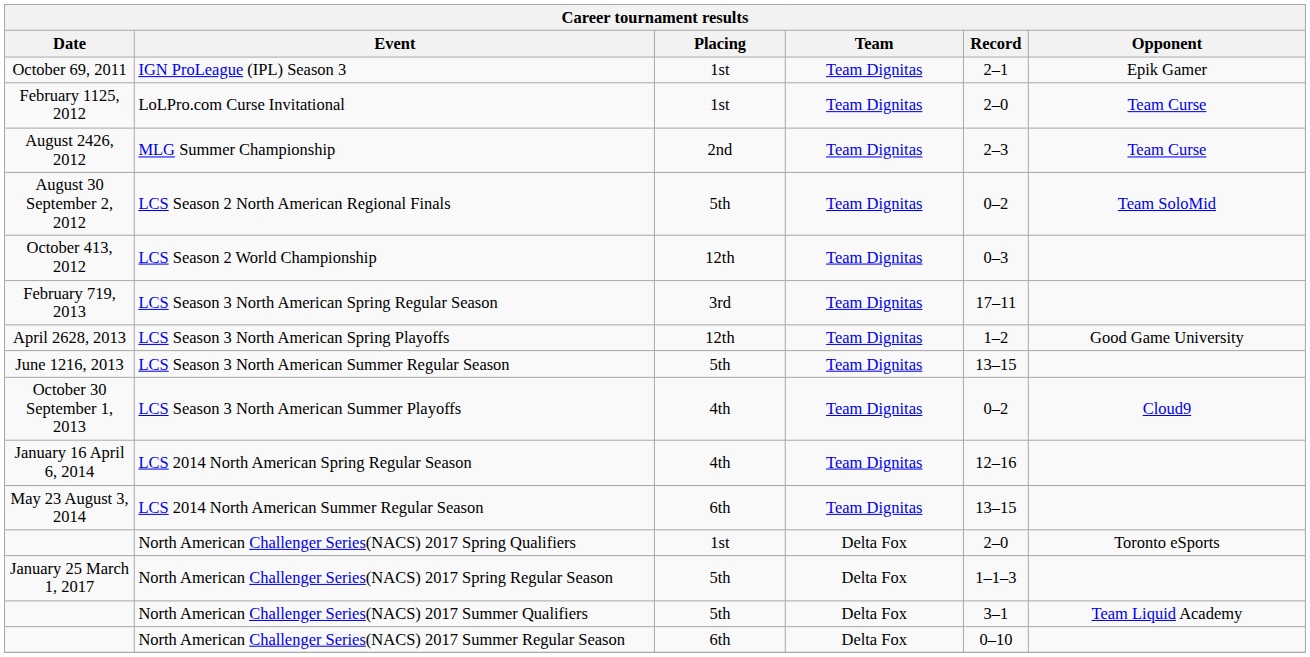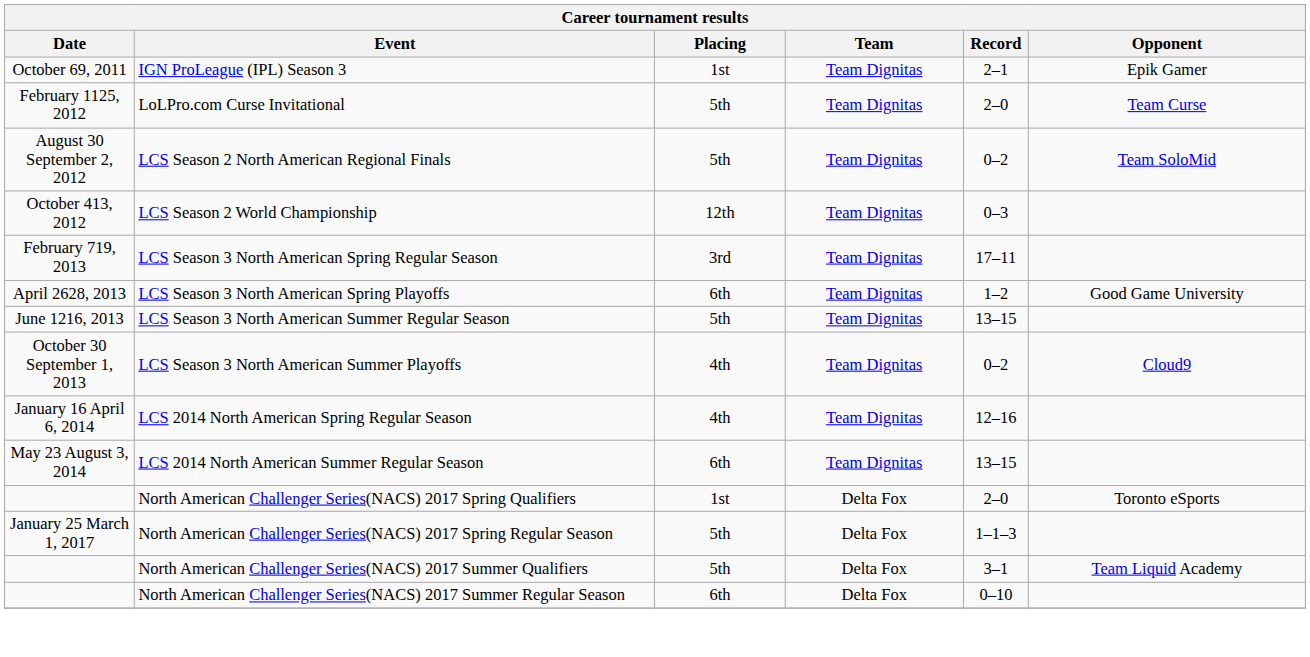LoLPro.com Curse Invitational | Placing: 1st -> 5th
- row: August 2426, 2012 | MLG Summer Championship | 2nd | Team Dignitas | 2–3 | Team Curse
LCS Season 3 North American Spring Playoffs | Placing: 12th -> 6th
